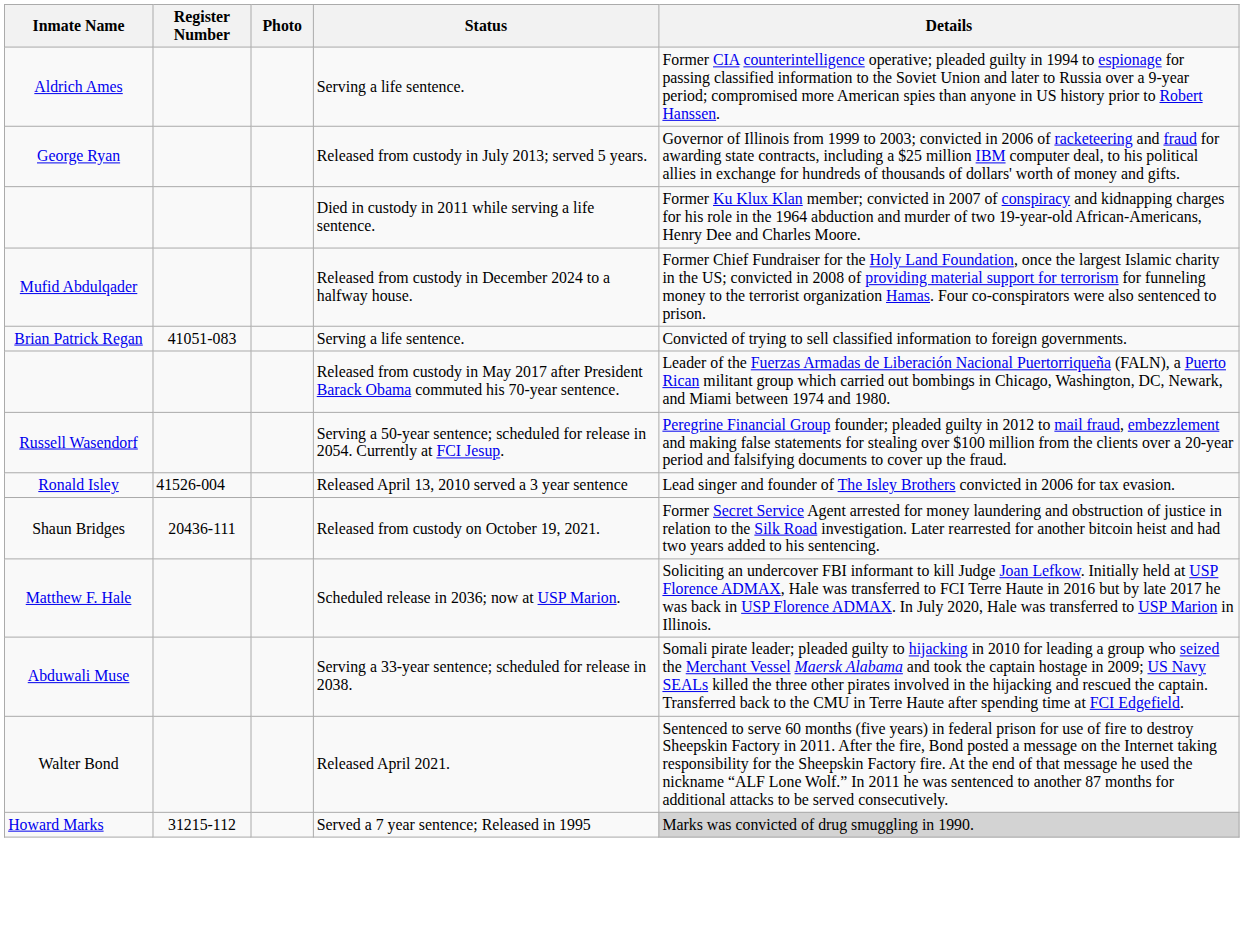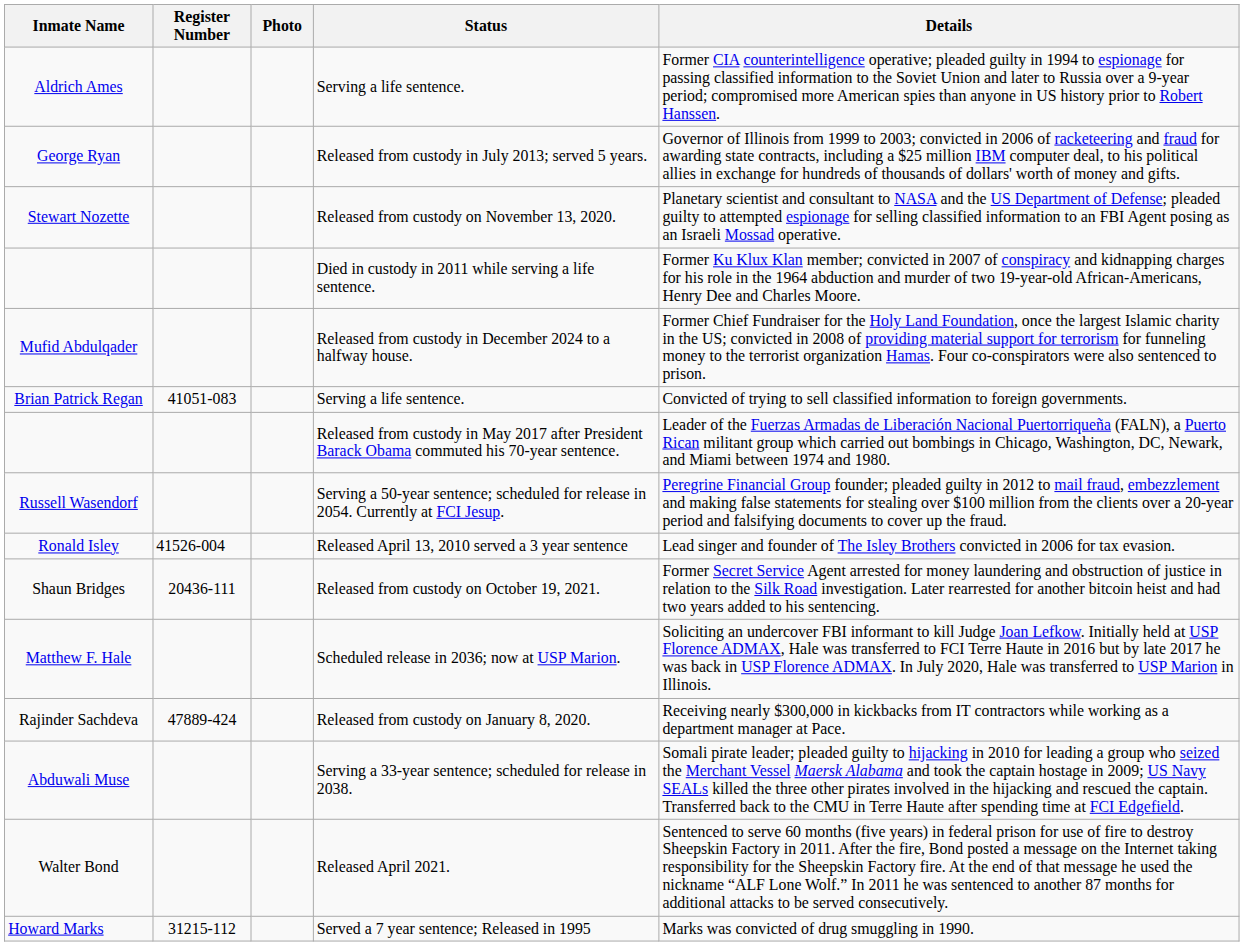+ row: Stewart Nozette | Released from custody on November 13, 2020. | Planetary scientist and consultant to NASA and the US Department of Defense; pleaded guilty to attempted espionage for selling classified information to an FBI Agent posing as an Israeli Mossad operative.
+ row: Rajinder Sachdeva | 47889-424 | Released from custody on January 8, 2020. | Receiving nearly $300,000 in kickbacks from IT contractors while working as a department manager at Pace.
Howard Marks | Details: lightgrey background -> no background
